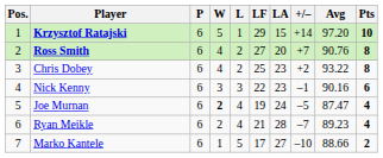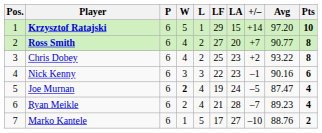Ross Smith | Avg: 90.76 -> 90.77
Marko Kantele | Avg: 88.66 -> 88.76
